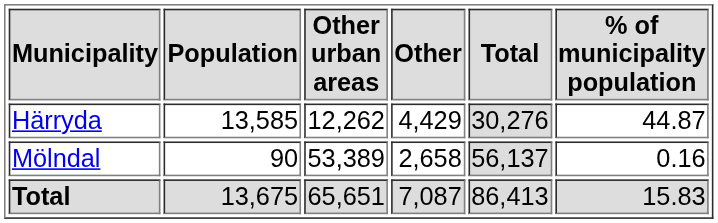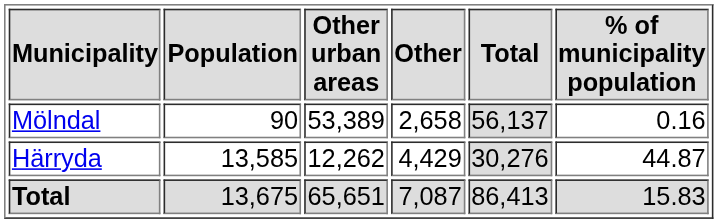rows swapped: Härryda <-> Mölndal
